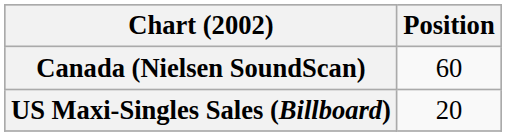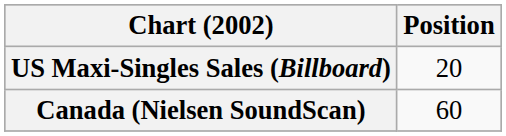rows swapped: Canada (Nielsen SoundScan) <-> US Maxi-Singles Sales (Billboard)
